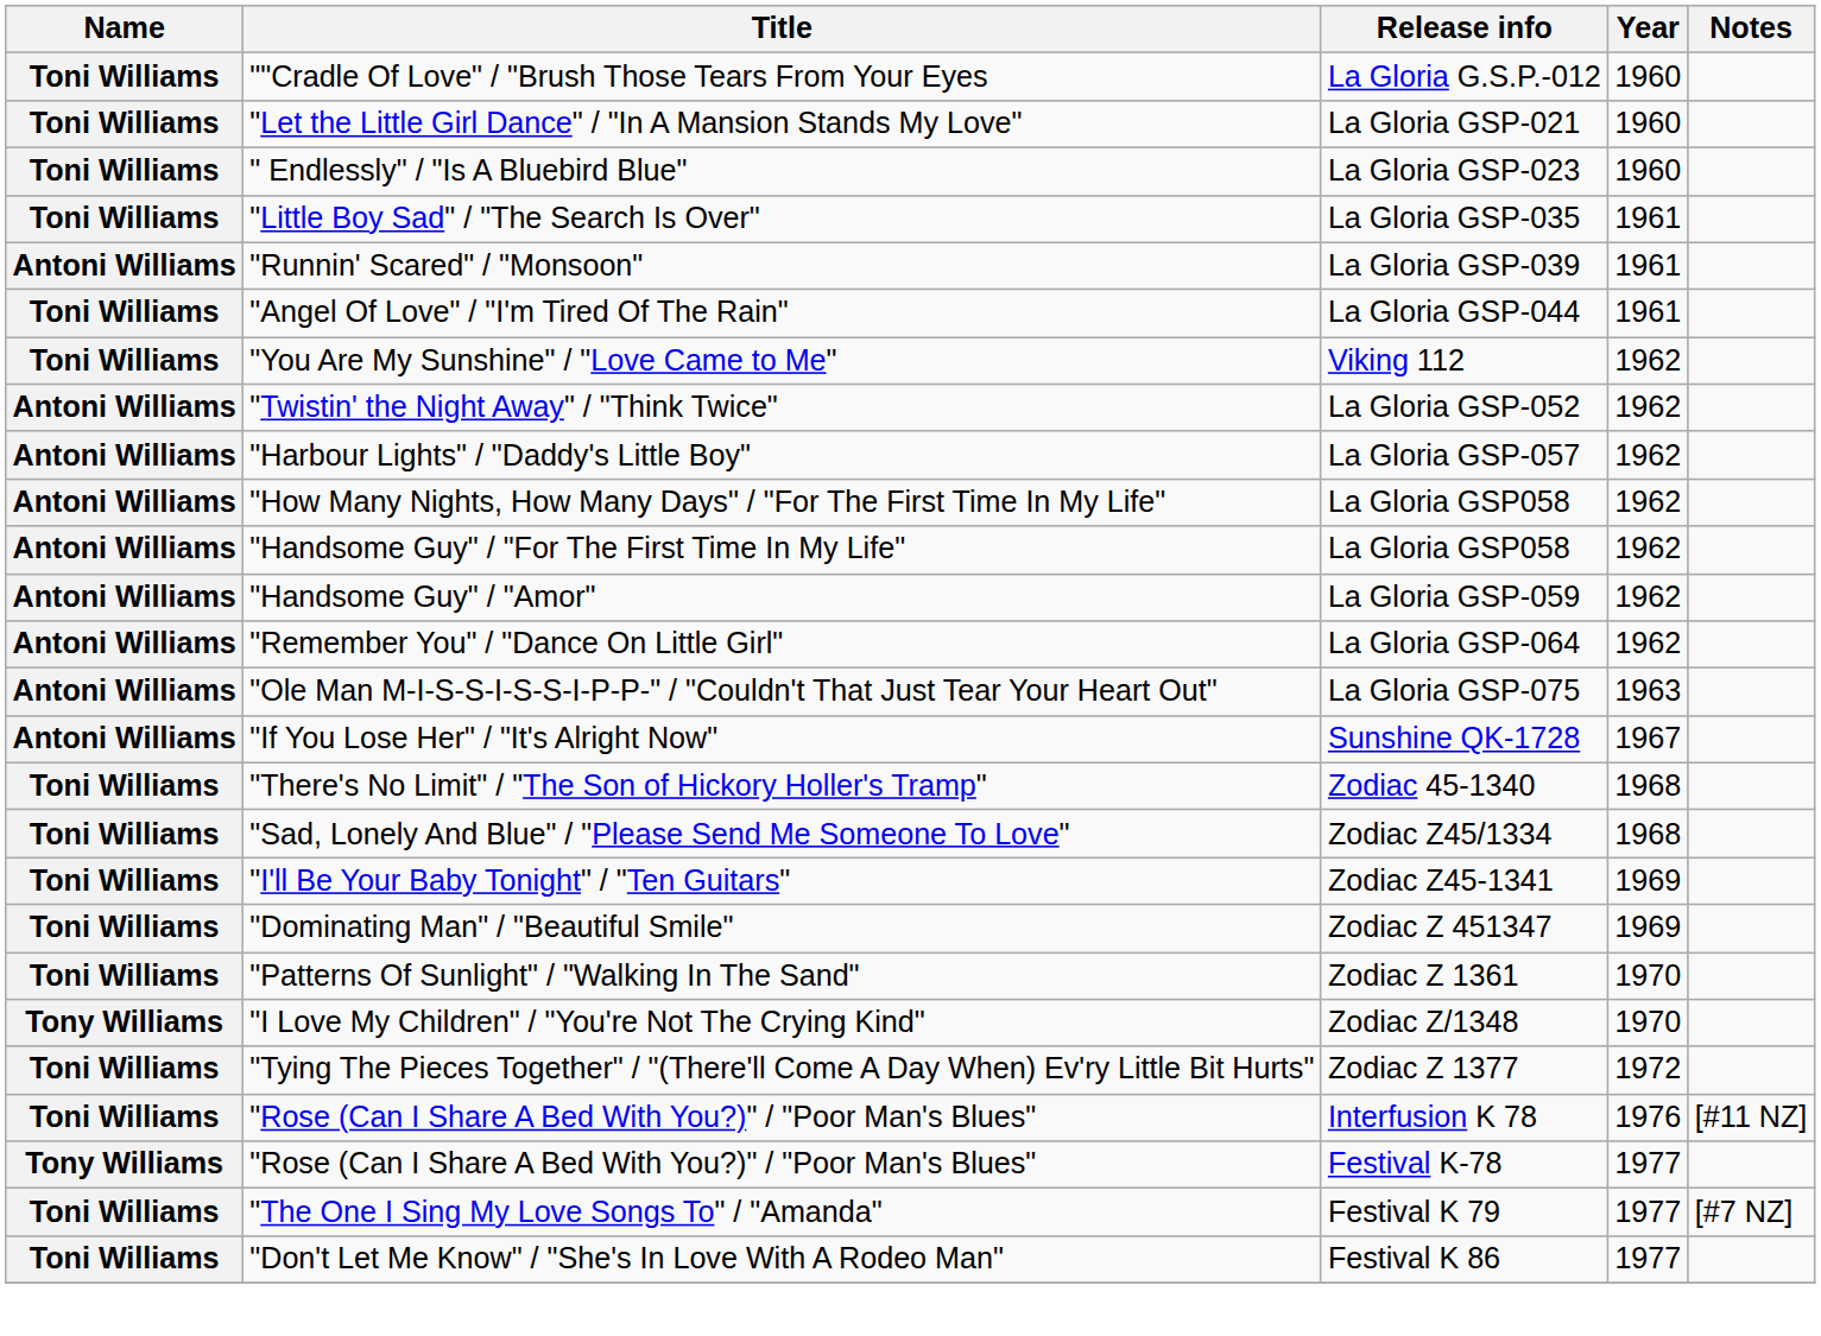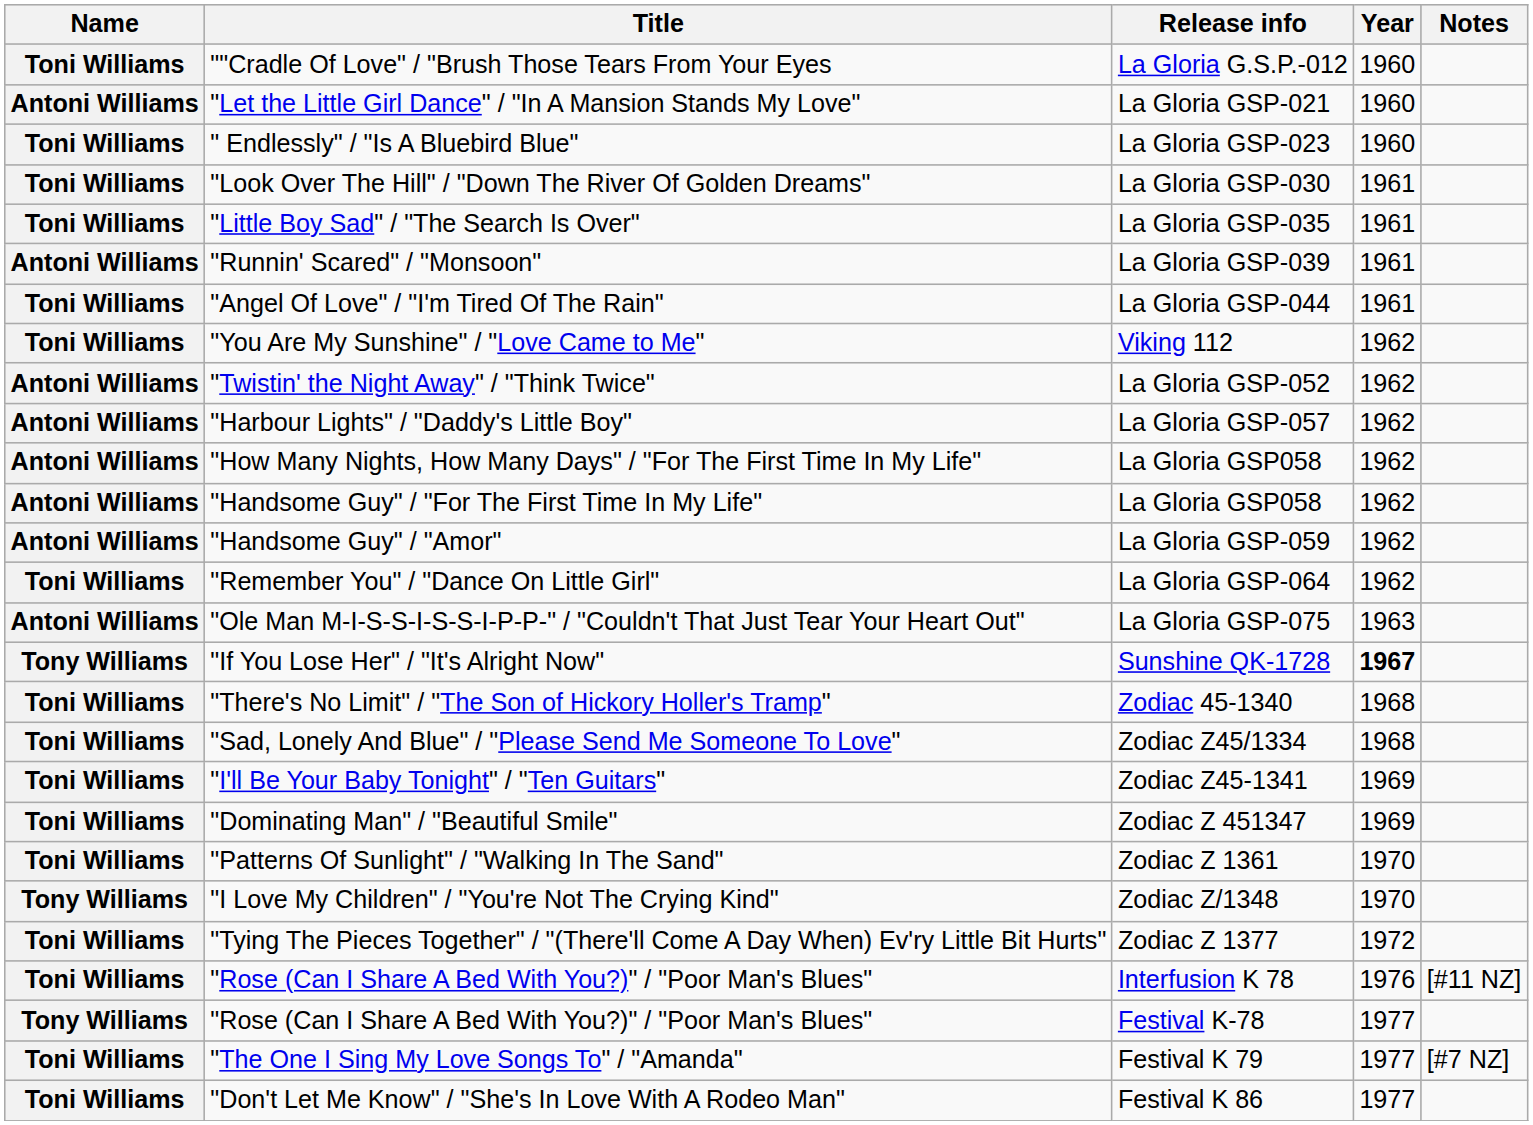"Let the Little Girl Dance" / "In A Mansion Stands My Love" | Name: Toni Williams -> Antoni Williams
+ row: Toni Williams | "Look Over The Hill" / "Down The River Of Golden Dreams" | La Gloria GSP-030 | 1961
"Remember You" / "Dance On Little Girl" | Name: Antoni Williams -> Toni Williams
"If You Lose Her" / "It's Alright Now" | Name: Antoni Williams -> Tony Williams
"If You Lose Her" / "It's Alright Now" | Year: normal -> bold
